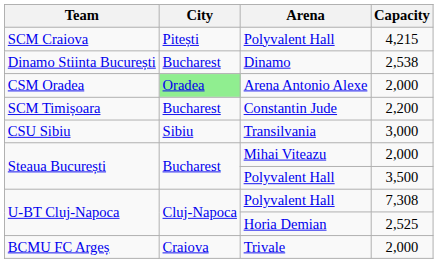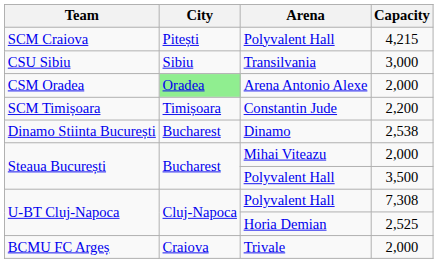rows swapped: Dinamo Stiinta București <-> CSU Sibiu
SCM Timișoara | City: Bucharest -> Timișoara
